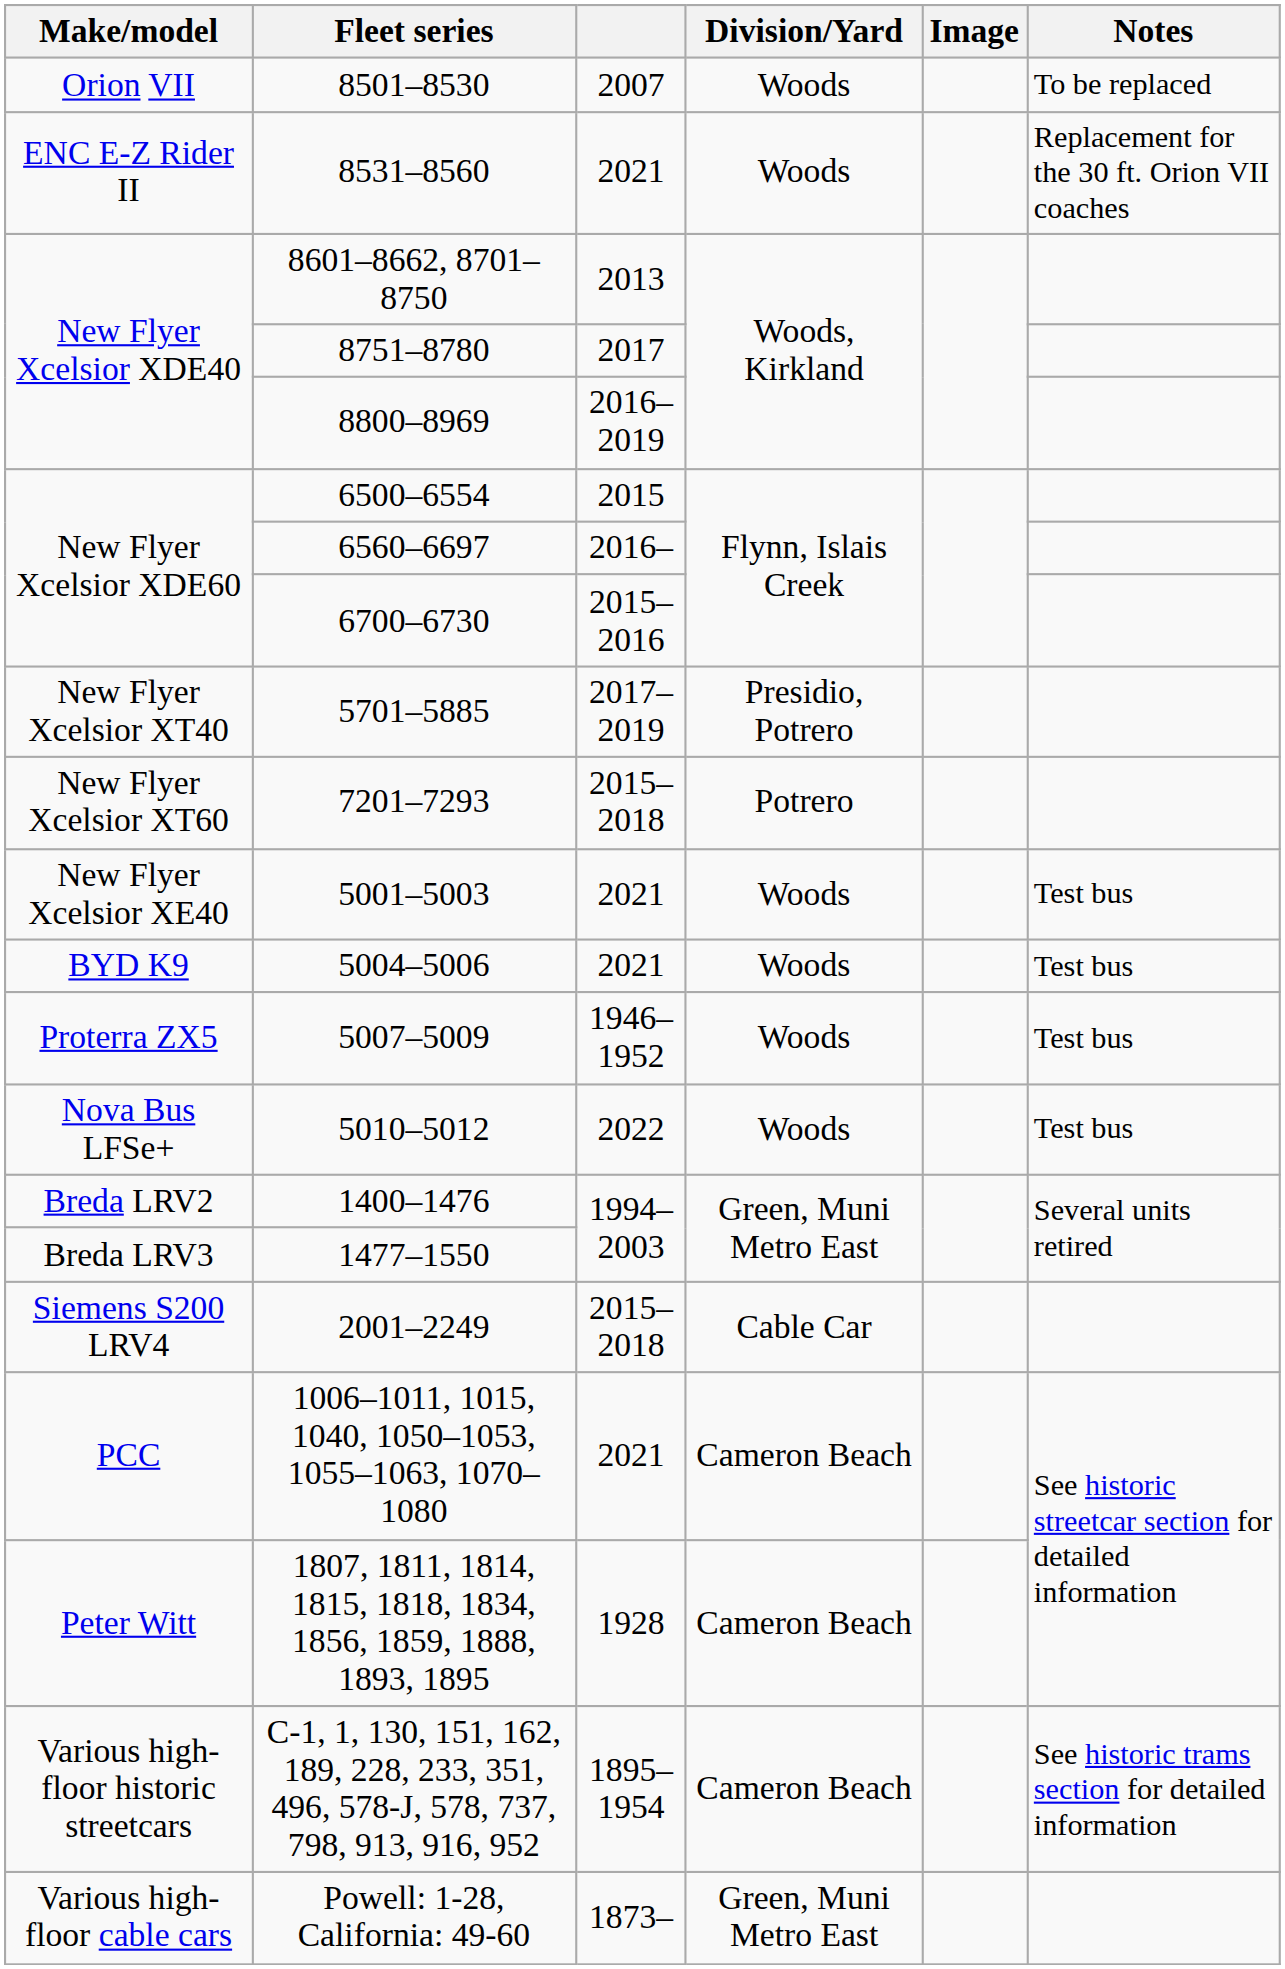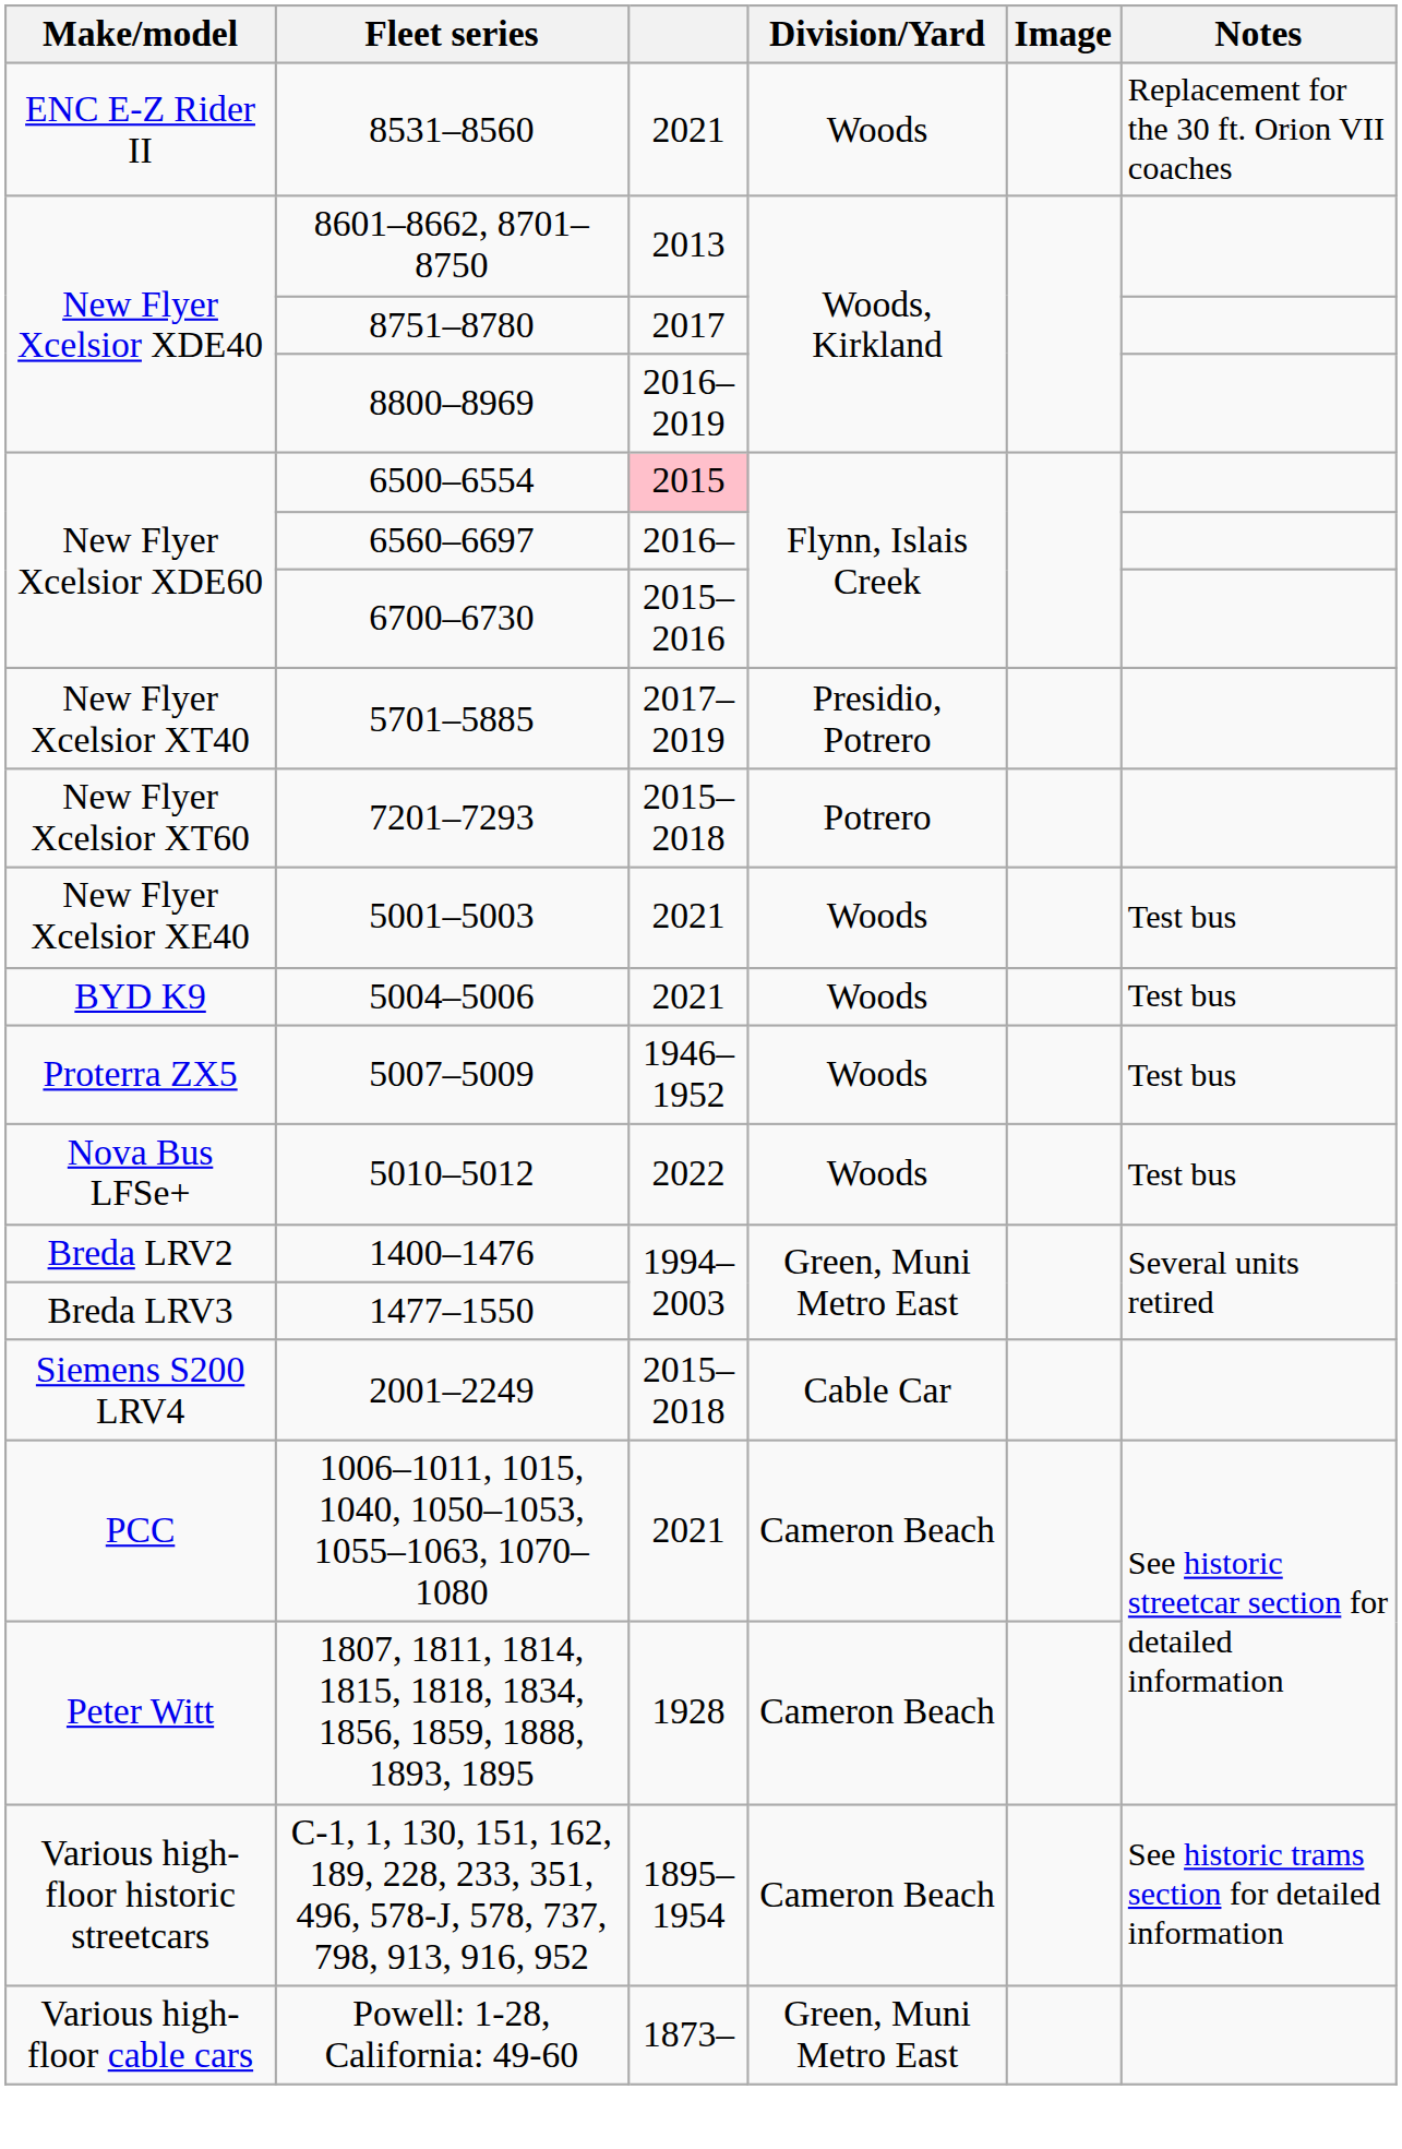- row: Orion VII | 8501–8530 | 2007 | Woods | To be replaced
6500–6554 | column 3: no background -> pink background
